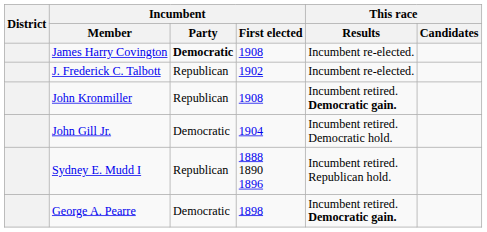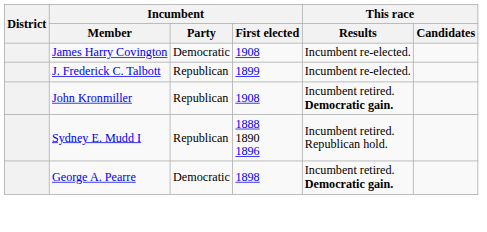James Harry Covington | Incumbent / Party: bold -> normal
J. Frederick C. Talbott | Incumbent / First elected: 1902 -> 1899
- row: John Gill Jr. | Democratic | 1904 | Incumbent retired. Democratic hold.
